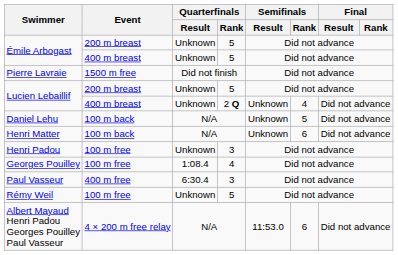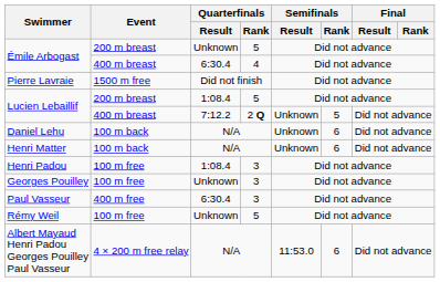Émile Arbogast / 400 m breast | Quarterfinals / Result: Unknown -> 6:30.4
Émile Arbogast / 400 m breast | Quarterfinals / Rank: 5 -> 4
Lucien Lebaillif / 200 m breast | Quarterfinals / Result: Unknown -> 1:08.4
Lucien Lebaillif / 400 m breast | Quarterfinals / Result: Unknown -> 7:12.2
Lucien Lebaillif / 400 m breast | Semifinals / Rank: 4 -> 5
Daniel Lehu | Semifinals / Rank: 5 -> 6
Henri Padou | Quarterfinals / Result: Unknown -> 1:08.4
Georges Pouilley | Quarterfinals / Result: 1:08.4 -> Unknown
Georges Pouilley | Quarterfinals / Rank: 4 -> 3
